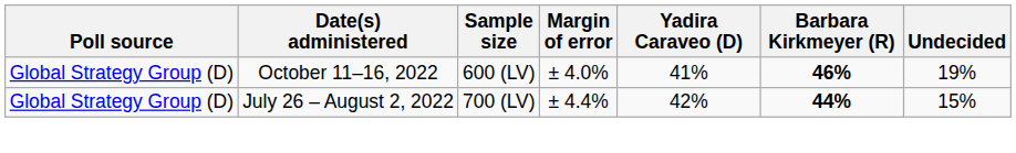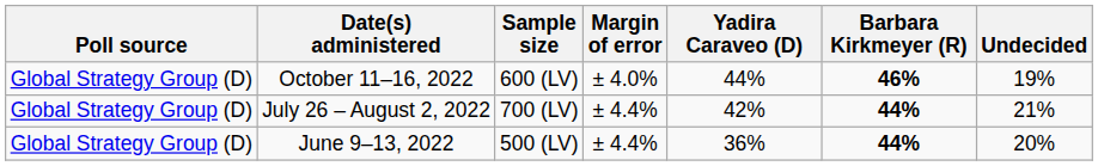October 11–16, 2022 | Yadira Caraveo (D): 41% -> 44%
July 26 – August 2, 2022 | Undecided: 15% -> 21%
+ row: Global Strategy Group (D) | June 9–13, 2022 | 500 (LV) | ± 4.4% | 36% | 44% | 20%
